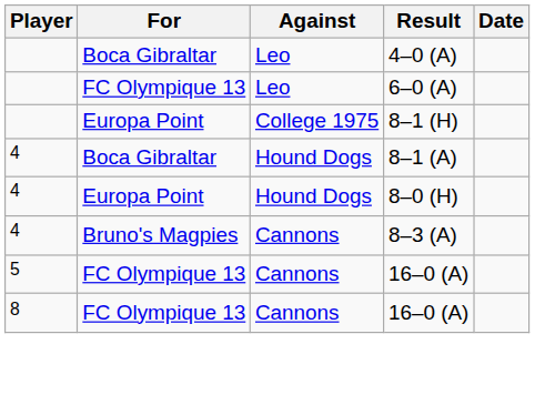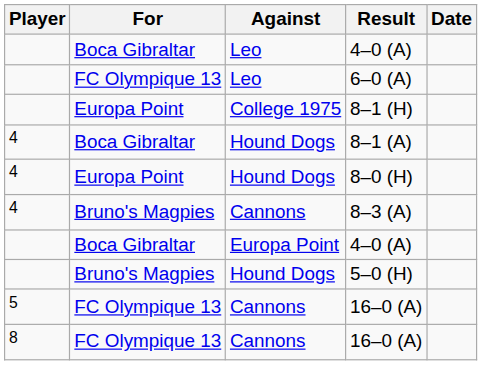+ row: Boca Gibraltar | Europa Point | 4–0 (A)
+ row: Bruno's Magpies | Hound Dogs | 5–0 (H)
